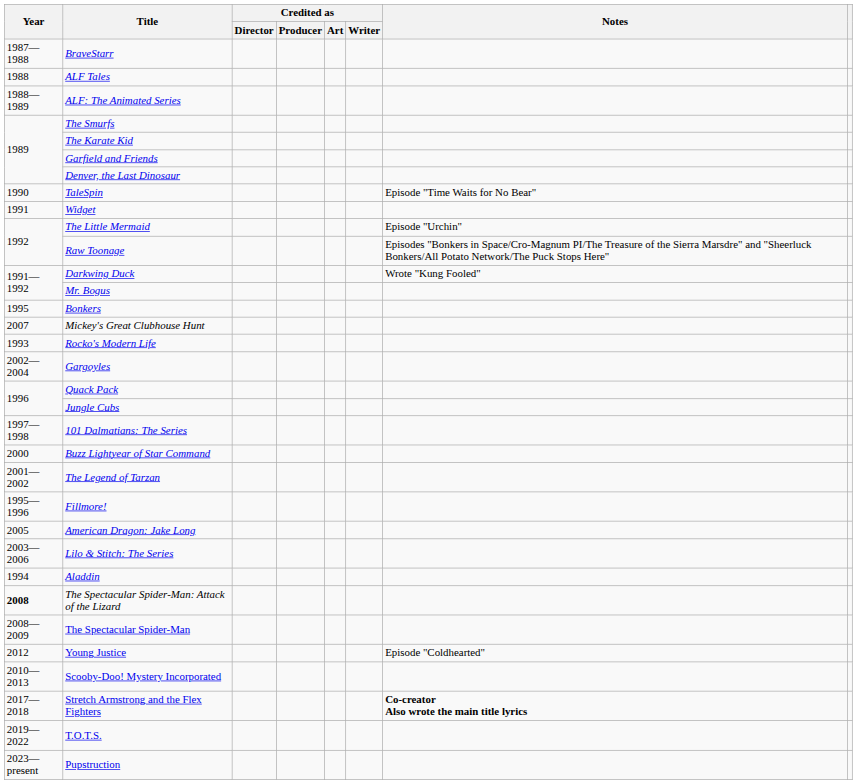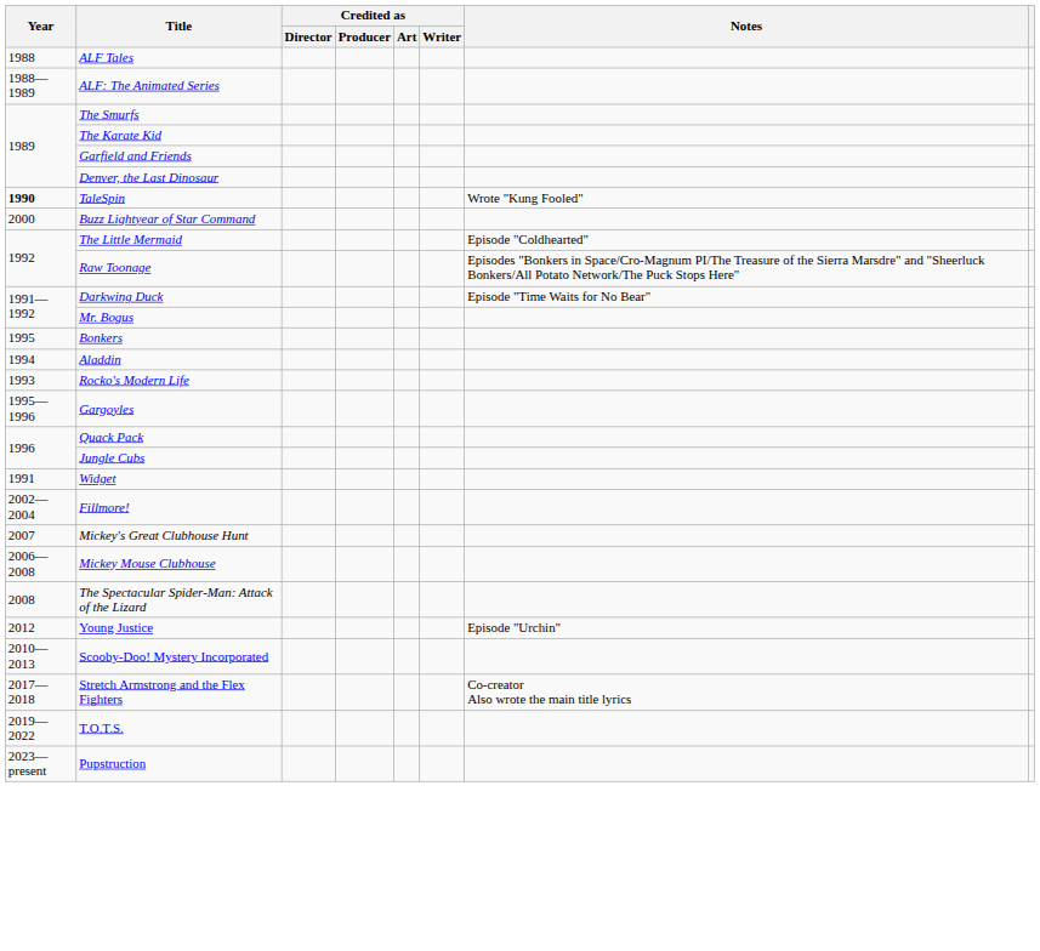- row: 1987—1988 | BraveStarr
TaleSpin | Year: normal -> bold
TaleSpin | Notes: Episode "Time Waits for No Bear" -> Wrote "Kung Fooled"
rows swapped: Widget <-> Buzz Lightyear of Star Command
The Little Mermaid | Notes: Episode "Urchin" -> Episode "Coldhearted"
Darkwing Duck | Notes: Wrote "Kung Fooled" -> Episode "Time Waits for No Bear"
rows swapped: Aladdin <-> Mickey's Great Clubhouse Hunt
Gargoyles | Year: 2002—2004 -> 1995—1996
- row: 1997—1998 | 101 Dalmatians: The Series
- row: 2001—2002 | The Legend of Tarzan
Fillmore! | Year: 1995—1996 -> 2002—2004
- row: 2005 | American Dragon: Jake Long
- row: 2003—2006 | Lilo & Stitch: The Series
+ row: 2006—2008 | Mickey Mouse Clubhouse
The Spectacular Spider-Man: Attack of the Lizard | Year: bold -> normal
- row: 2008—2009 | The Spectacular Spider-Man
Young Justice | Notes: Episode "Coldhearted" -> Episode "Urchin"
Stretch Armstrong and the Flex Fighters | Notes: bold -> normal
